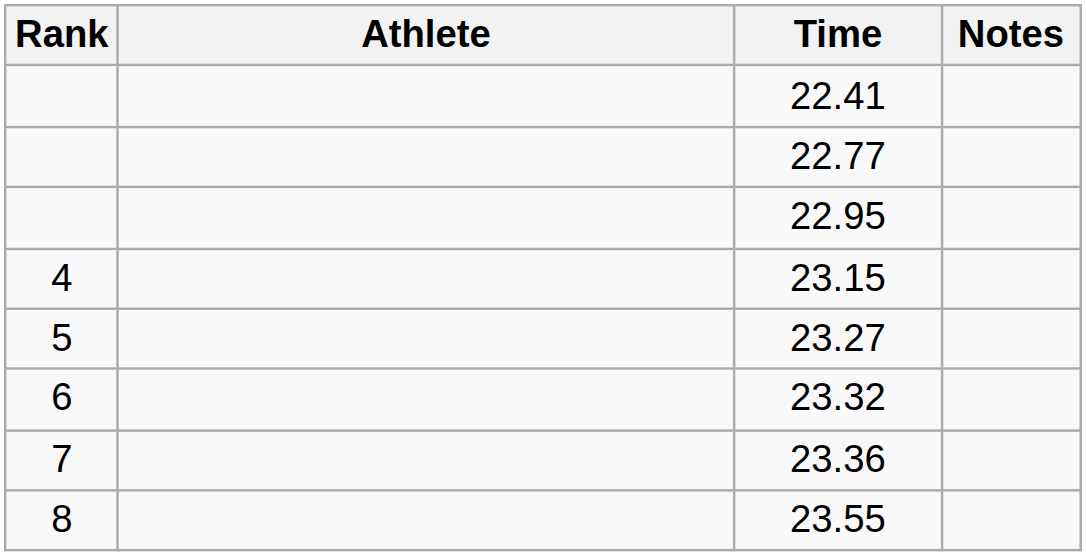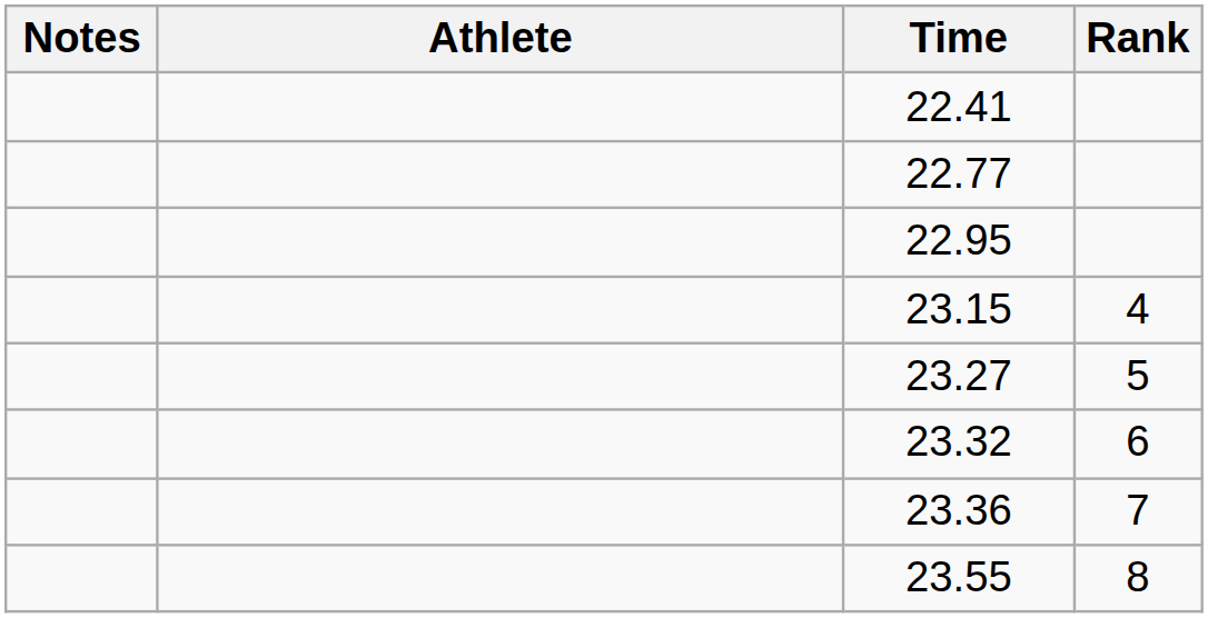columns swapped: Rank <-> Notes
